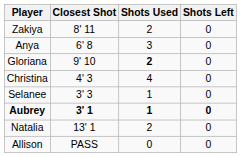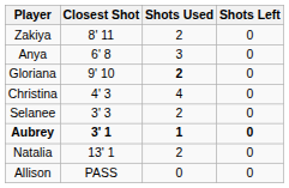Selanee | Shots Used: 1 -> 2
